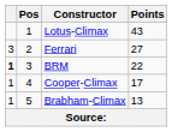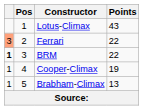Ferrari | column 1: no background -> lightsalmon background
Ferrari | Points: 27 -> 22
Cooper-Climax | Points: 17 -> 19
